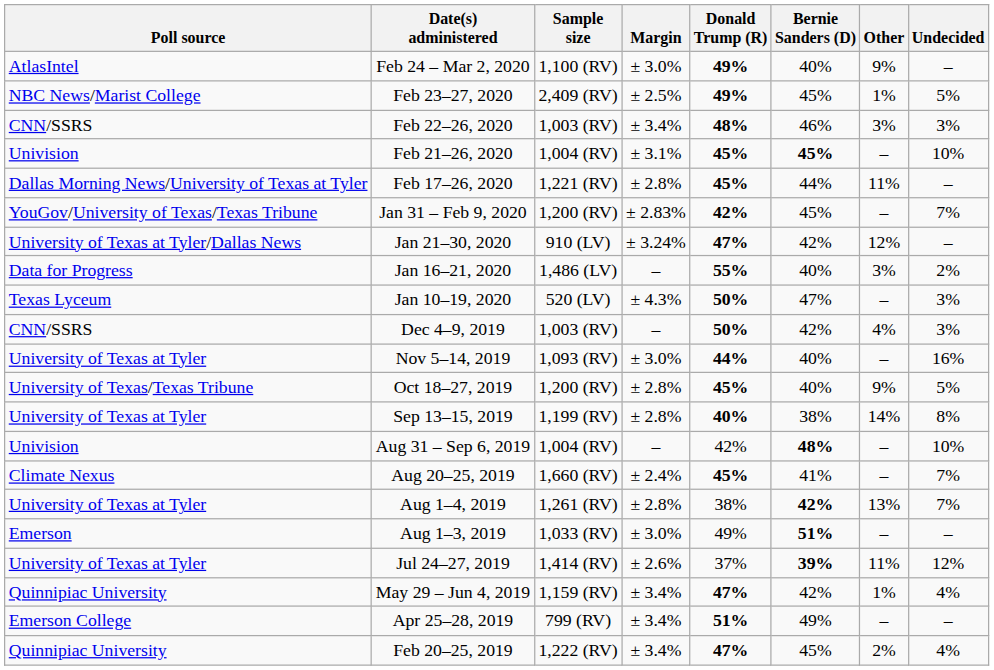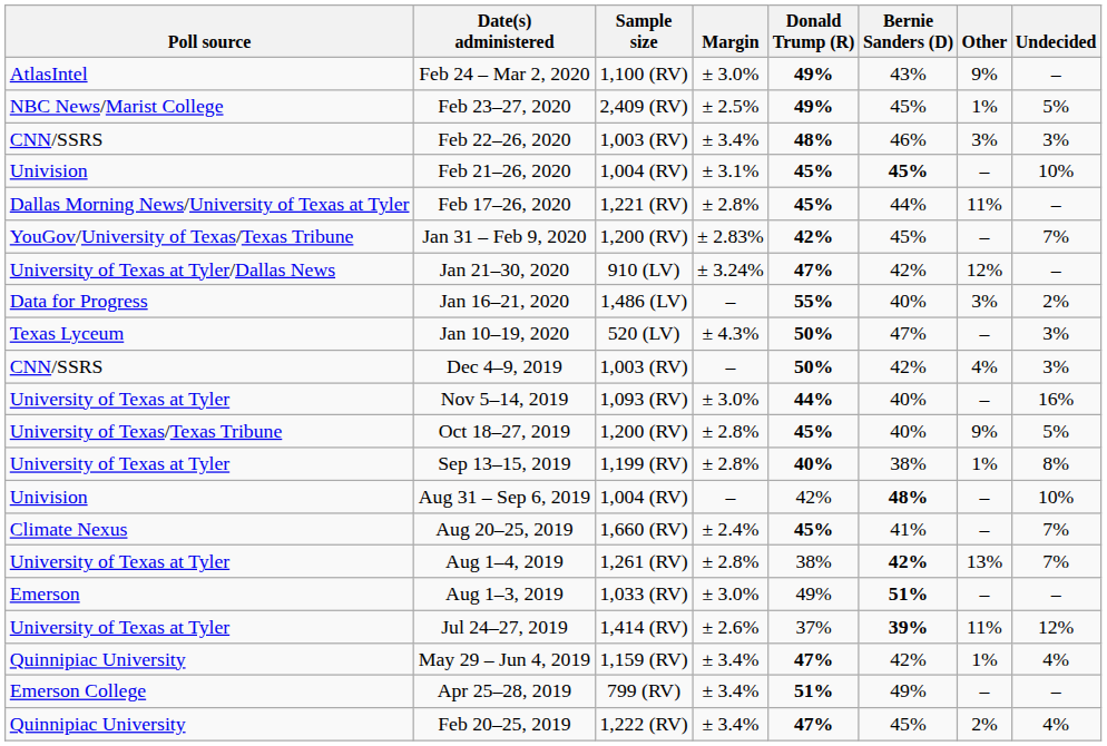Feb 24 – Mar 2, 2020 | Bernie Sanders (D): 40% -> 43%
Sep 13–15, 2019 | Other: 14% -> 1%
